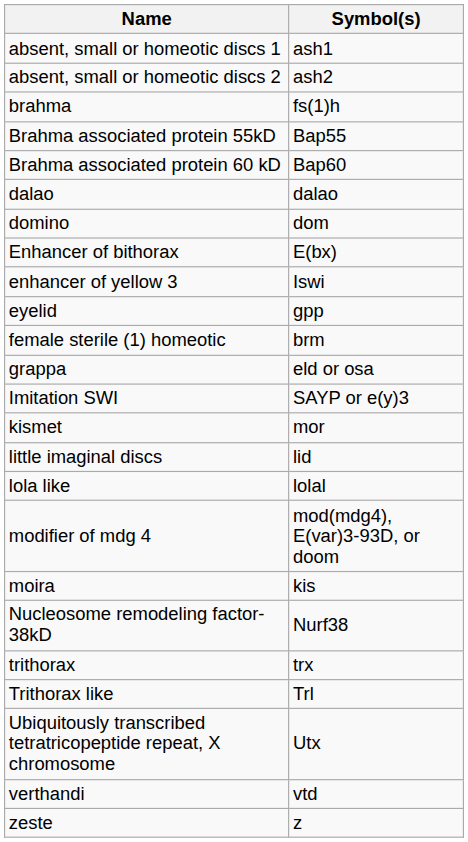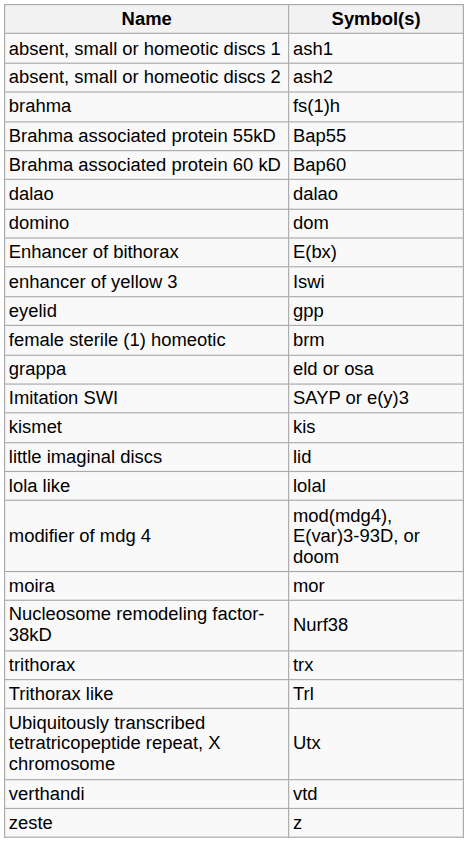kismet | Symbol(s): mor -> kis
moira | Symbol(s): kis -> mor
